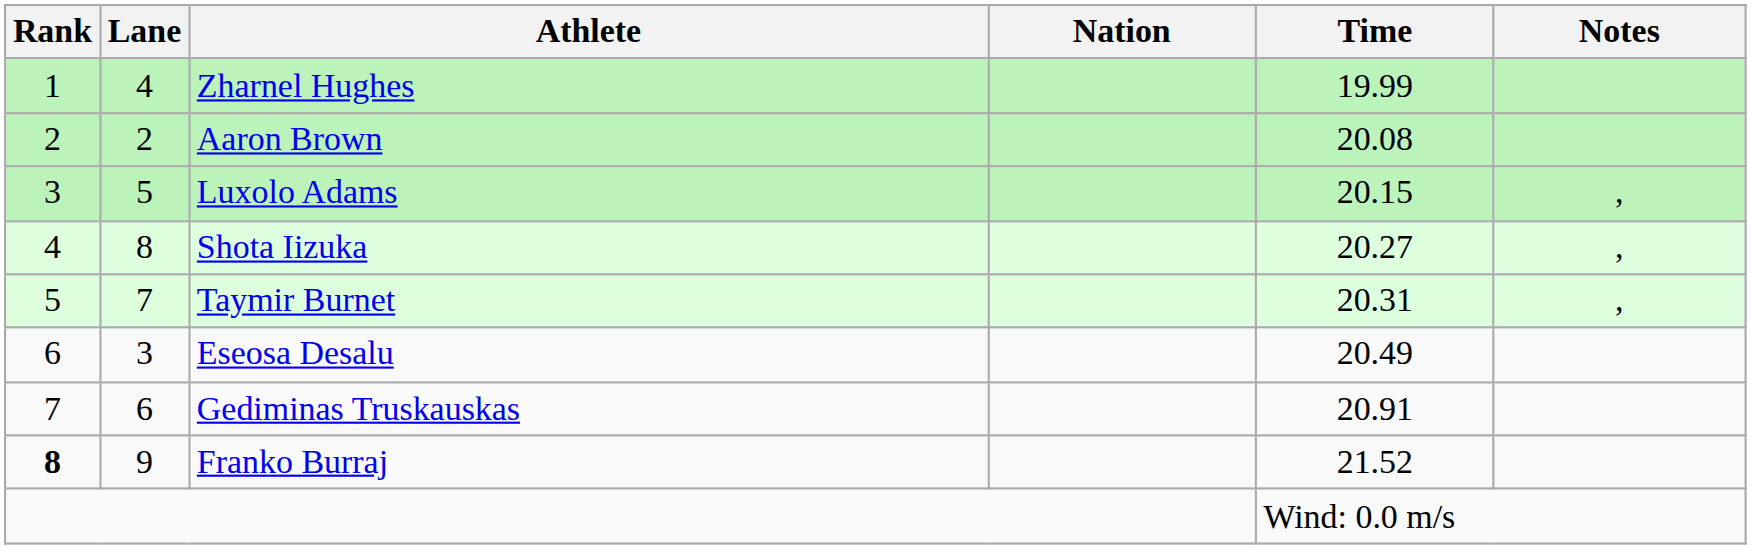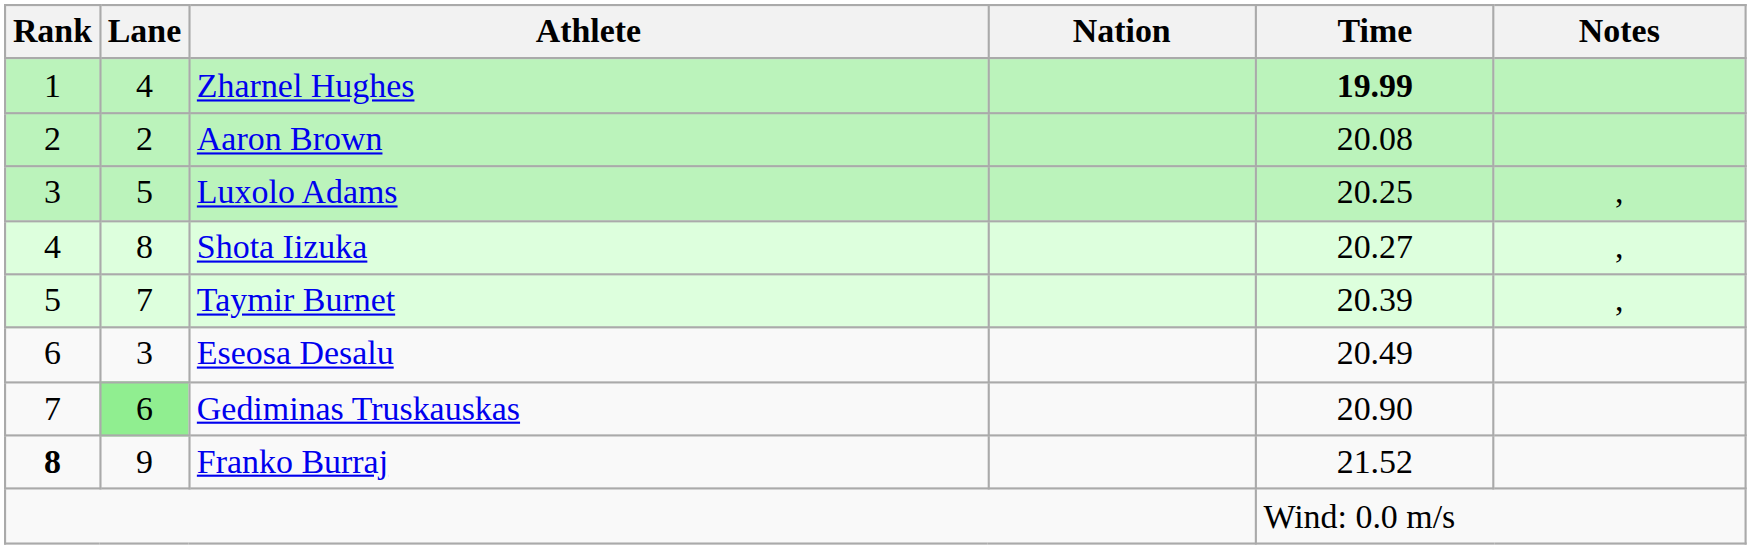Zharnel Hughes | Time: normal -> bold
Luxolo Adams | Time: 20.15 -> 20.25
Taymir Burnet | Time: 20.31 -> 20.39
Gediminas Truskauskas | Lane: no background -> lightgreen background
Gediminas Truskauskas | Time: 20.91 -> 20.90
